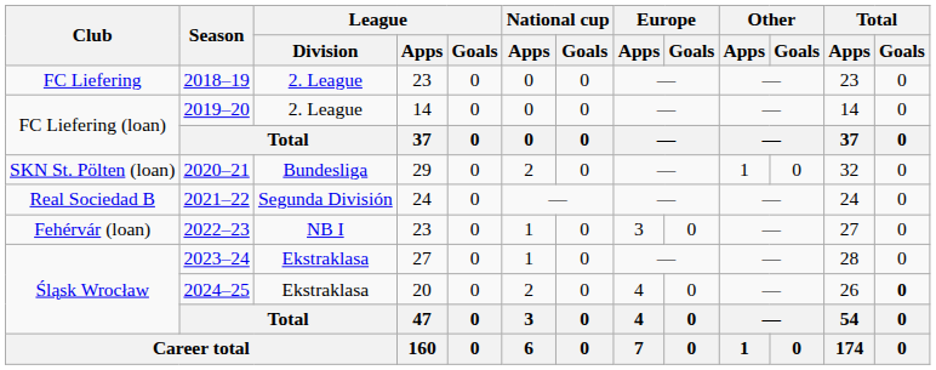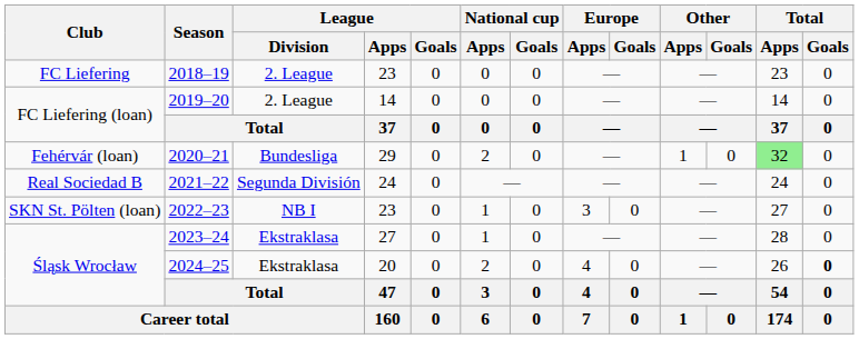2020–21 | Club: SKN St. Pölten (loan) -> Fehérvár (loan)
2020–21 | Total / Apps: no background -> lightgreen background
2022–23 | Club: Fehérvár (loan) -> SKN St. Pölten (loan)
